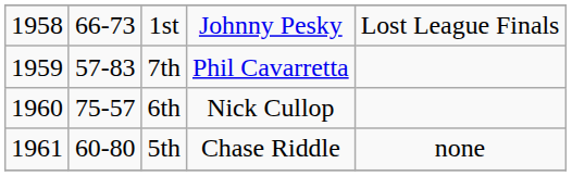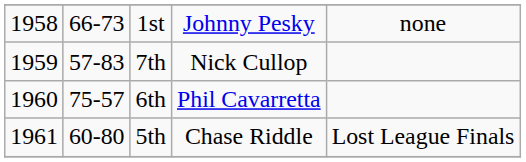1st | column 5: Lost League Finals -> none
7th | column 4: Phil Cavarretta -> Nick Cullop
6th | column 4: Nick Cullop -> Phil Cavarretta
5th | column 5: none -> Lost League Finals
